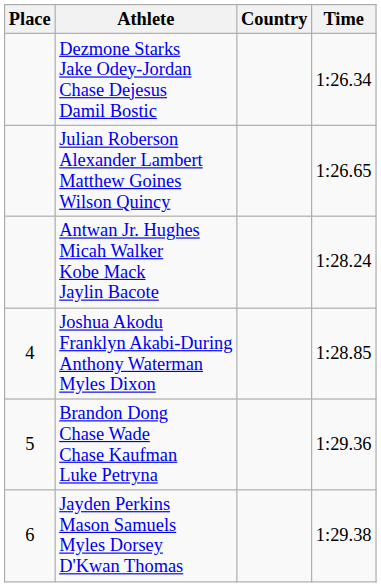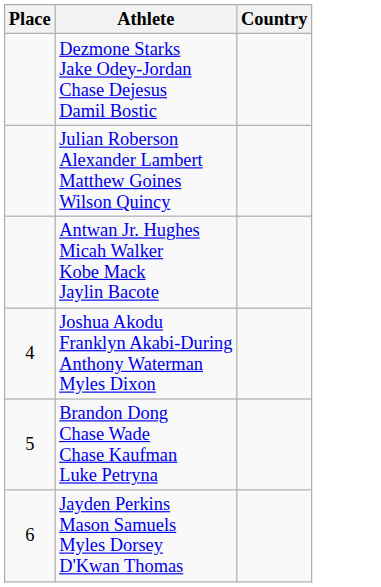- column: Time | 1:26.34 | 1:26.65 | 1:28.24 | 1:28.85 | 1:29.36 | 1:29.38
